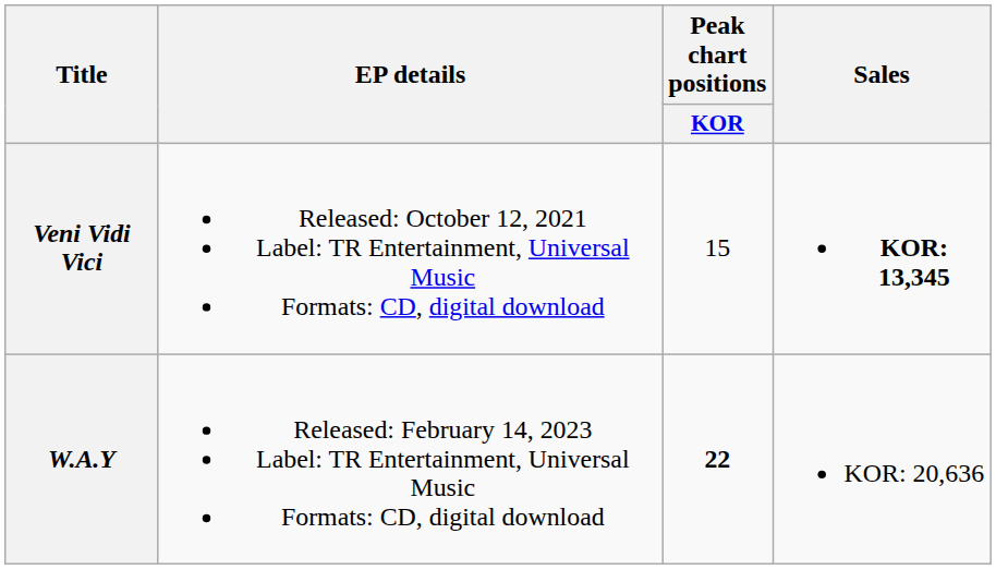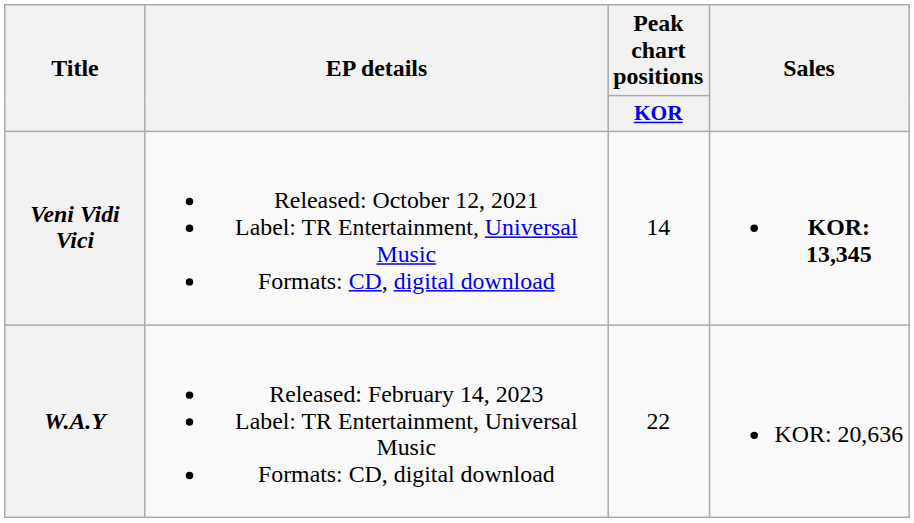Veni Vidi Vici | Peak chart positions / KOR: 15 -> 14
W.A.Y | Peak chart positions / KOR: bold -> normal
